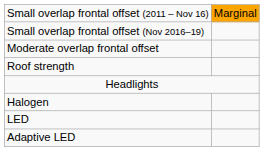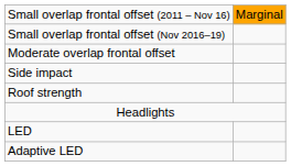+ row: Side impact
- row: Halogen
